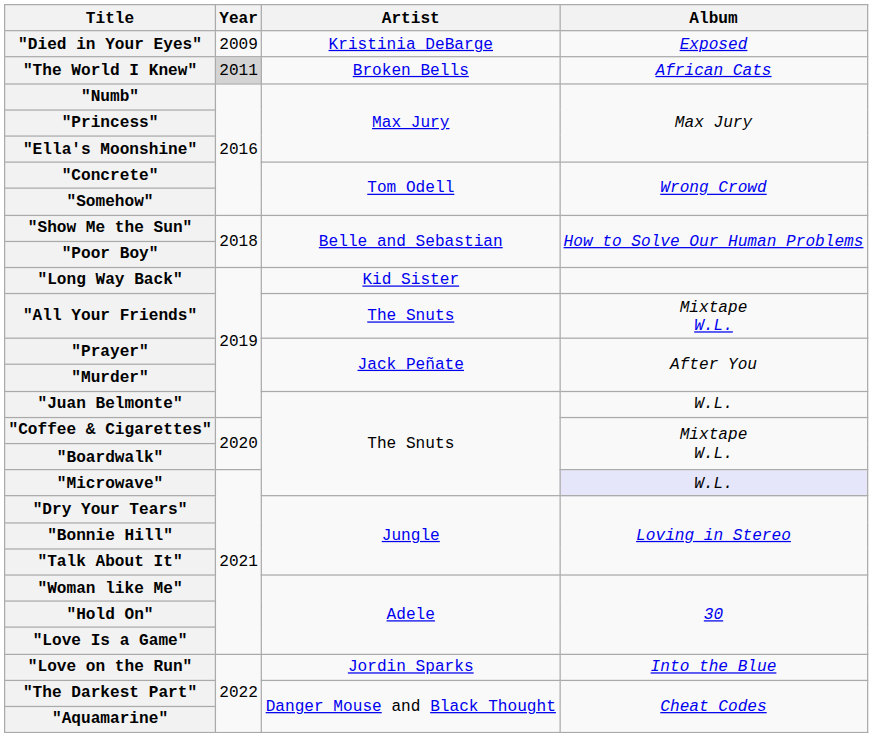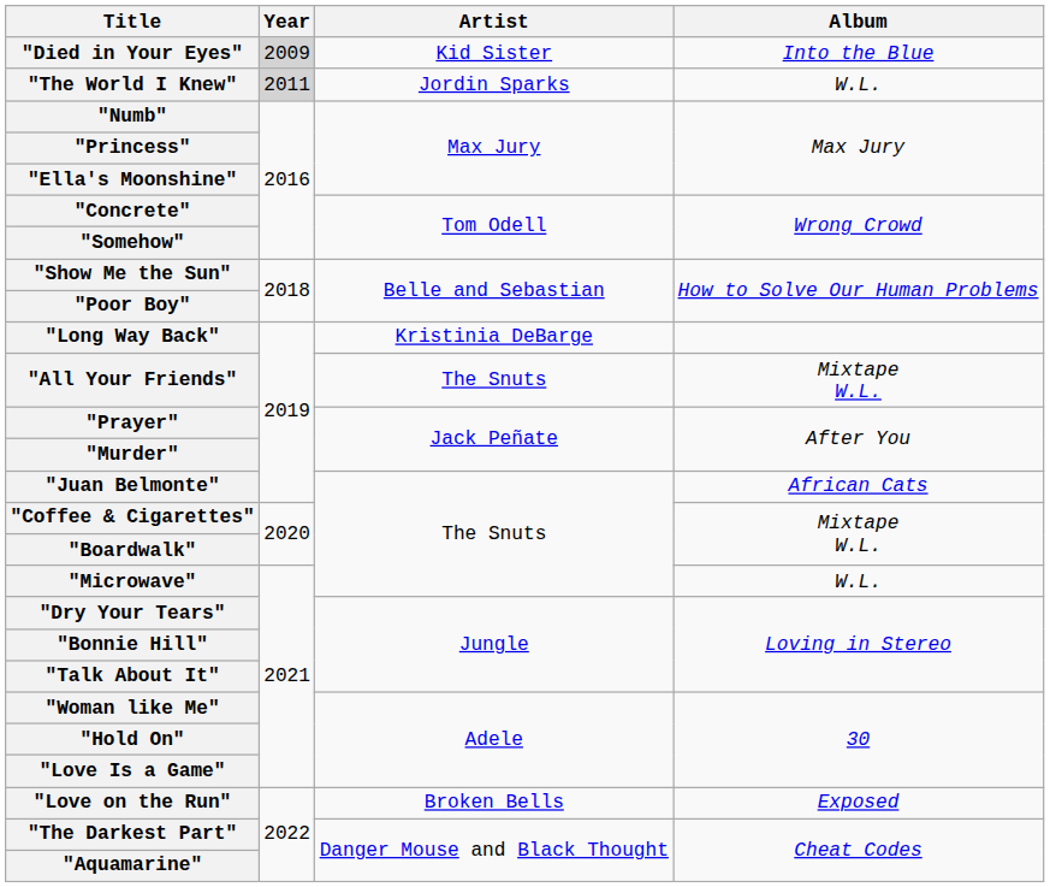"Died in Your Eyes" | Year: no background -> lightgrey background
"Died in Your Eyes" | Artist: Kristinia DeBarge -> Kid Sister
"Died in Your Eyes" | Album: Exposed -> Into the Blue
"The World I Knew" | Artist: Broken Bells -> Jordin Sparks
"The World I Knew" | Album: African Cats -> W.L.
"Long Way Back" | Artist: Kid Sister -> Kristinia DeBarge
"Juan Belmonte" | Album: W.L. -> African Cats
"Microwave" | Album: lavender background -> no background
"Love on the Run" | Artist: Jordin Sparks -> Broken Bells
"Love on the Run" | Album: Into the Blue -> Exposed
